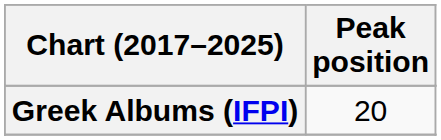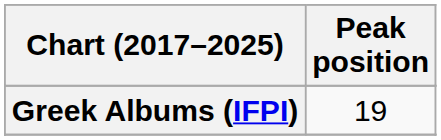Greek Albums (IFPI) | Peak position: 20 -> 19
